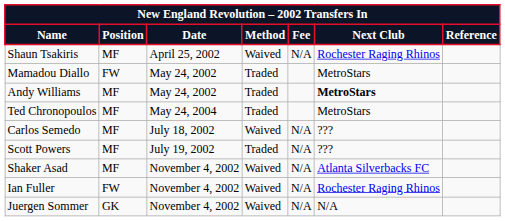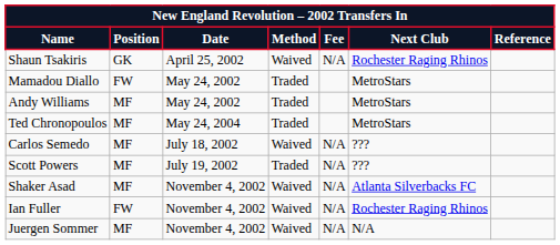Shaun Tsakiris | Position: MF -> GK
Andy Williams | Next Club: bold -> normal
Juergen Sommer | Position: GK -> MF
